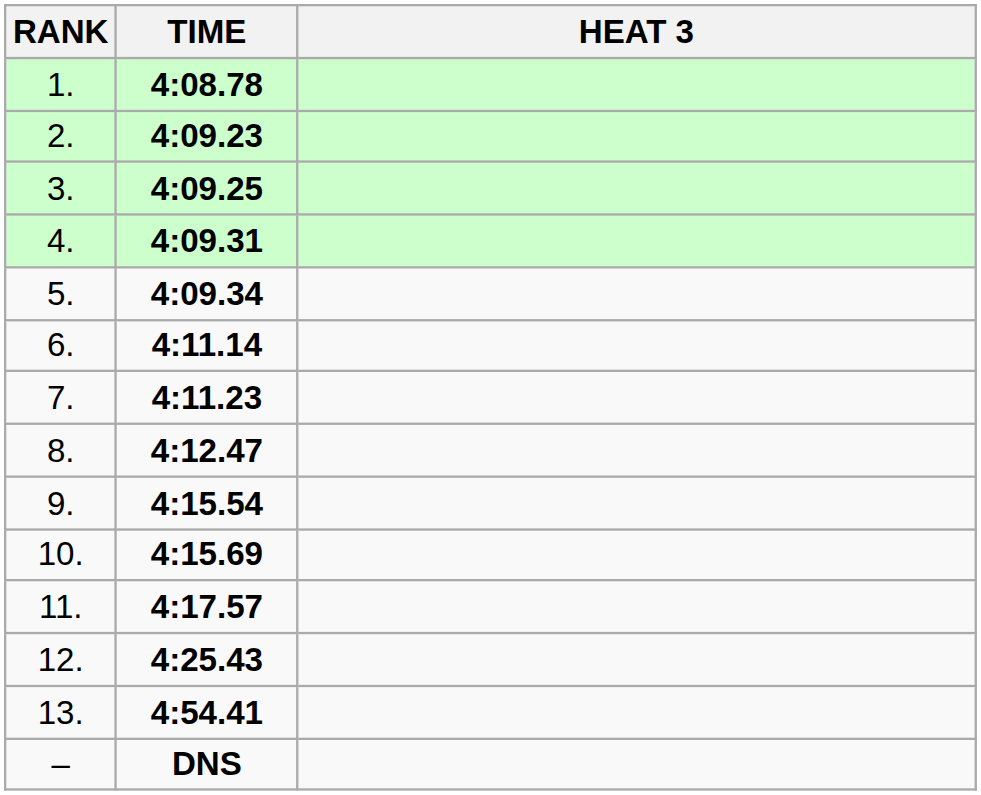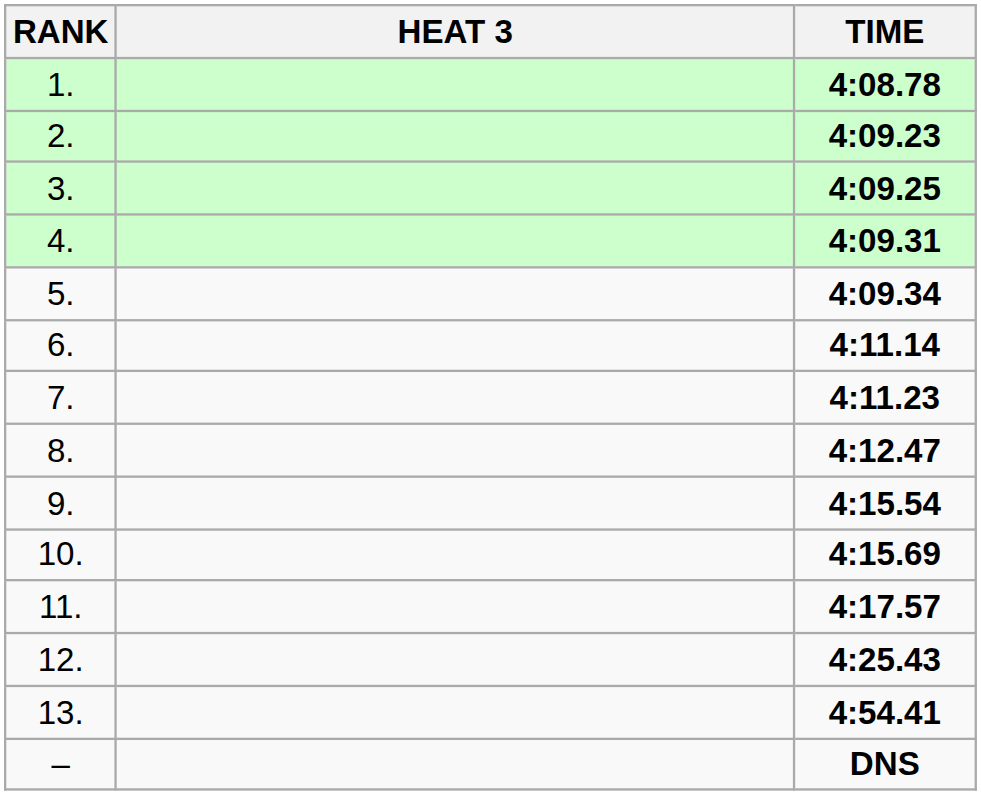columns swapped: HEAT 3 <-> TIME
